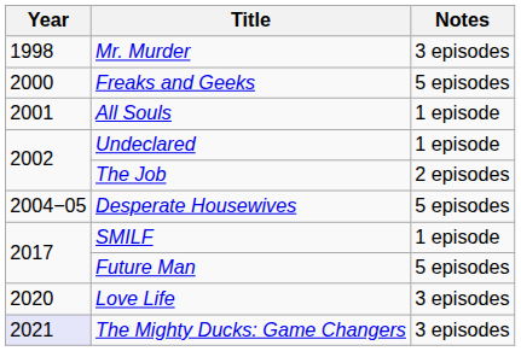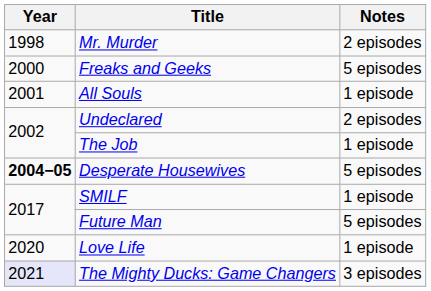Mr. Murder | Notes: 3 episodes -> 2 episodes
Undeclared | Notes: 1 episode -> 2 episodes
The Job | Notes: 2 episodes -> 1 episode
Desperate Housewives | Year: normal -> bold
Love Life | Notes: 3 episodes -> 1 episode
